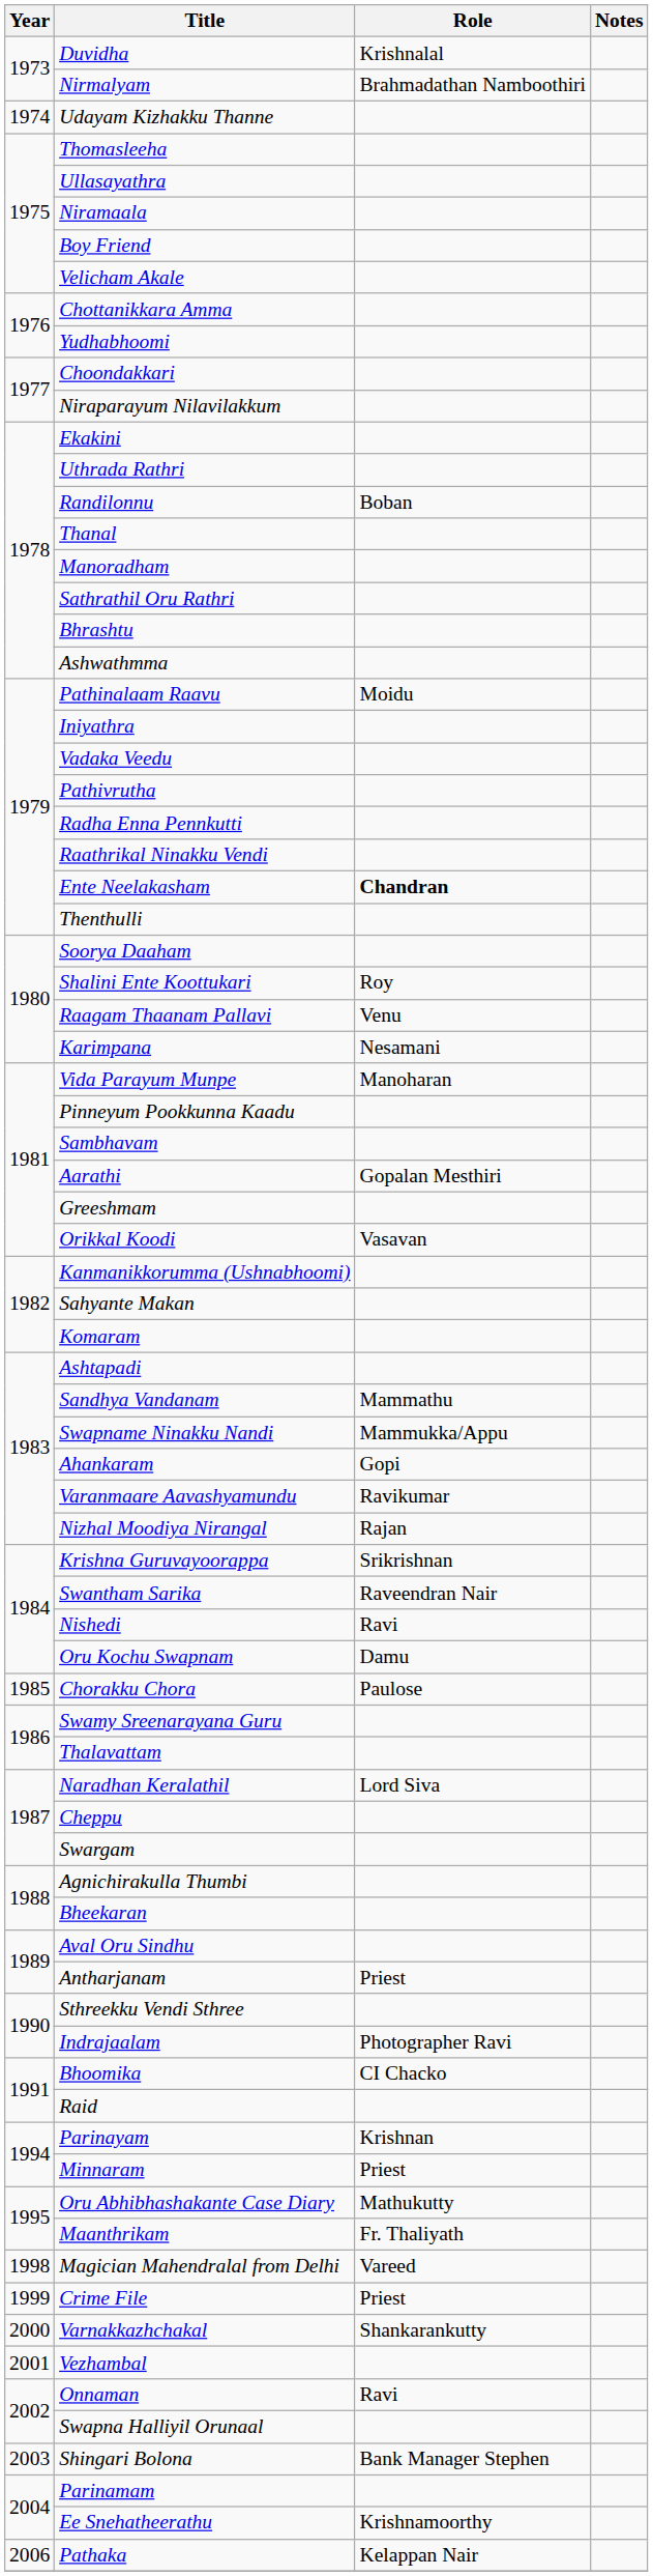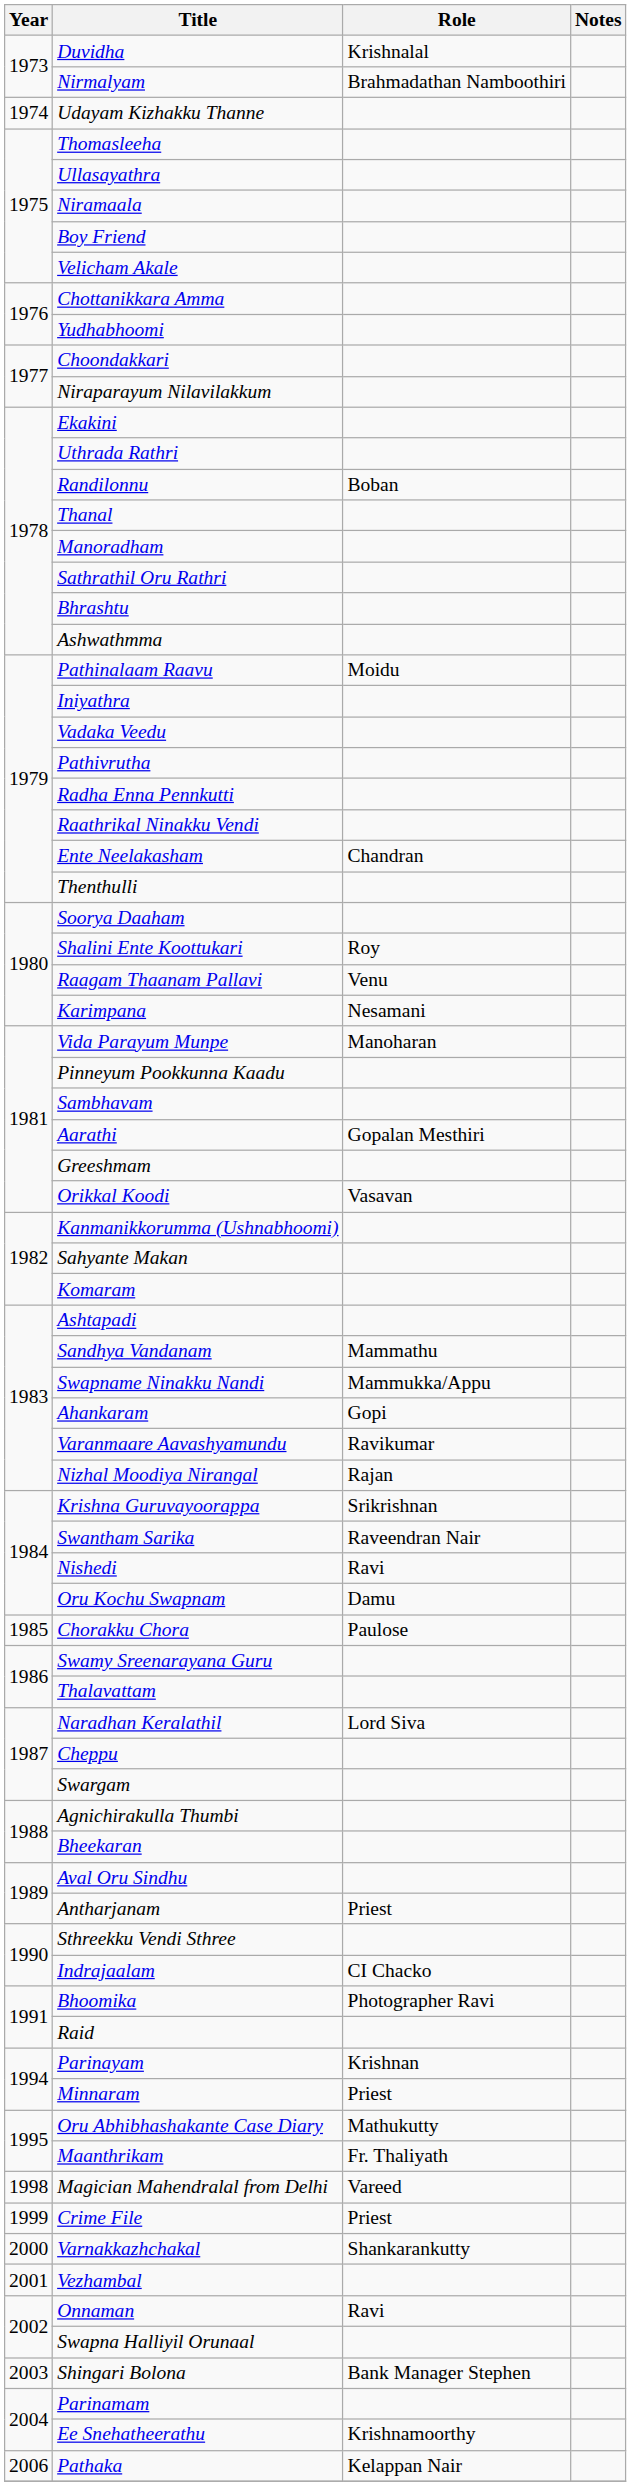Ente Neelakasham | Role: bold -> normal
Indrajaalam | Role: Photographer Ravi -> CI Chacko
Bhoomika | Role: CI Chacko -> Photographer Ravi
